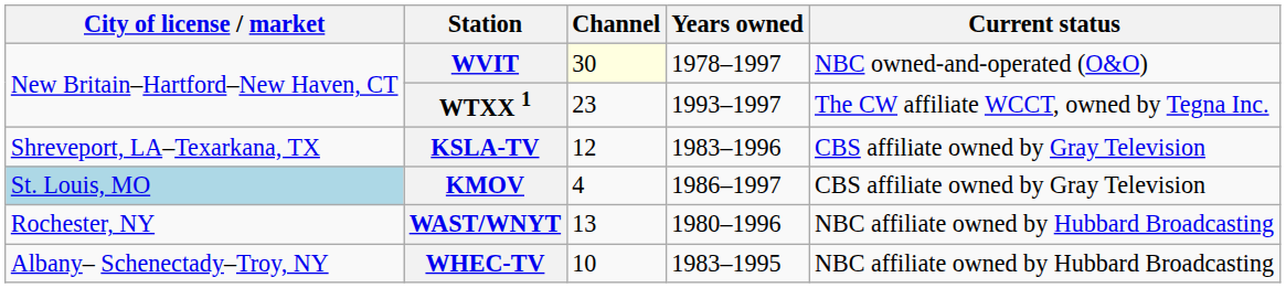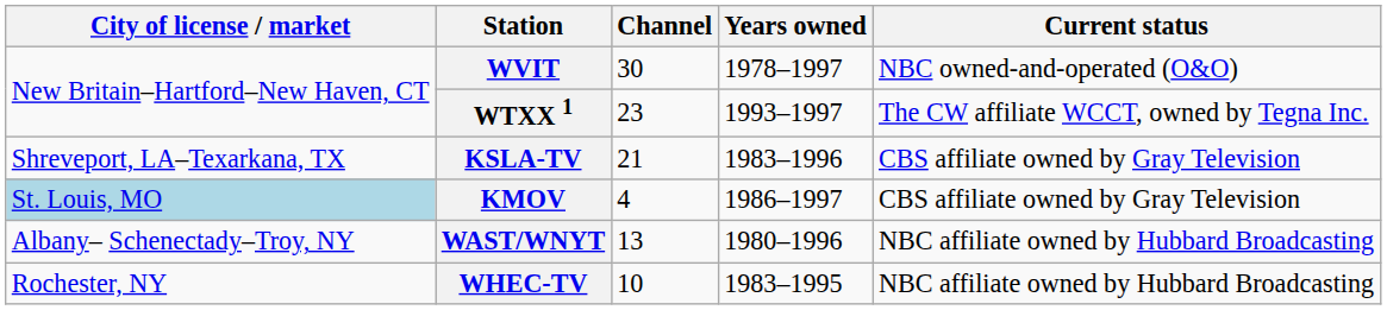WVIT | Channel: lightyellow background -> no background
KSLA-TV | Channel: 12 -> 21
WAST/WNYT | City of license / market: Rochester, NY -> Albany– Schenectady–Troy, NY
WHEC-TV | City of license / market: Albany– Schenectady–Troy, NY -> Rochester, NY
